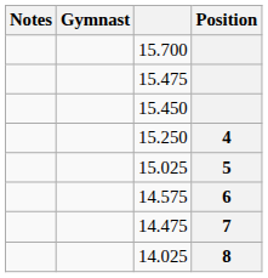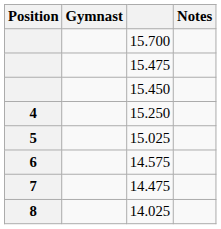columns swapped: Position <-> Notes
